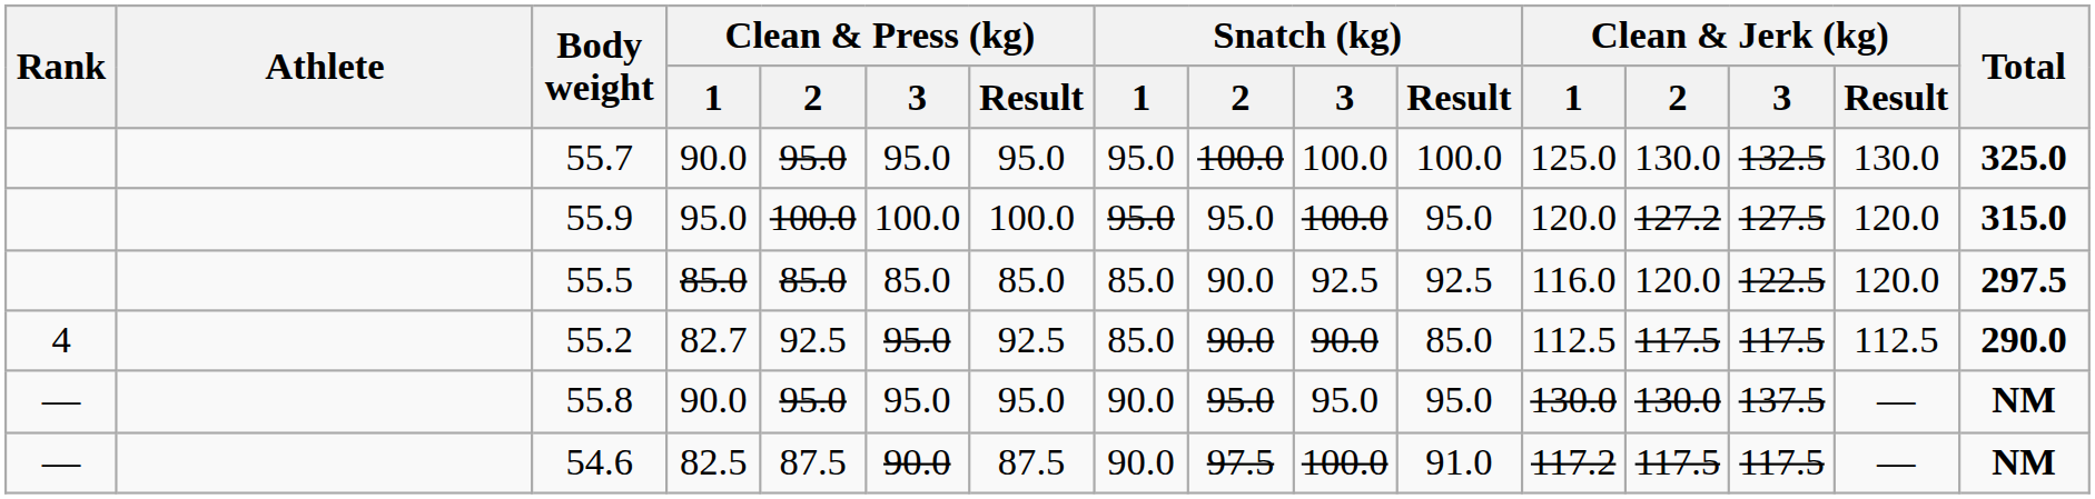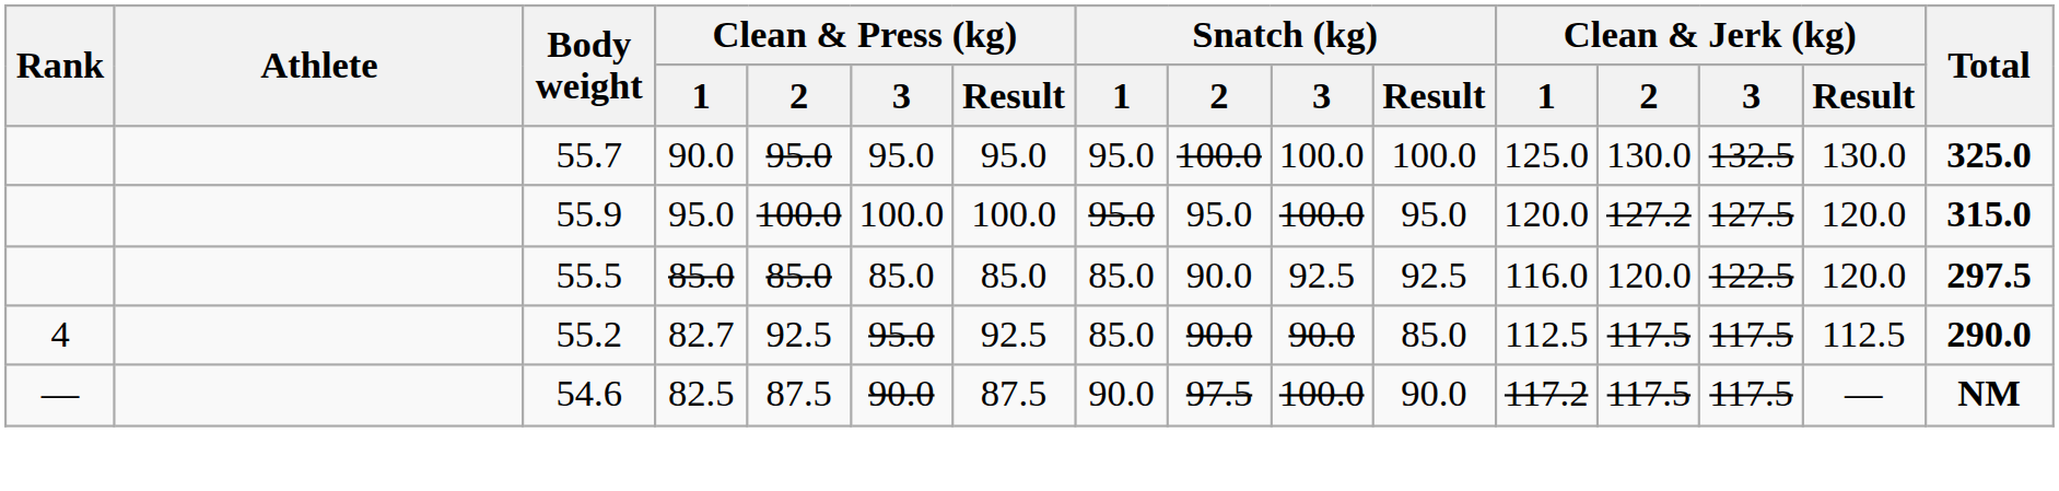- row: — | 55.8 | 90.0 | 95.0 | 95.0 | 95.0 | 90.0 | 95.0 | 95.0 | 95.0 | 130.0 | 130.0 | 137.5 | — | NM
54.6 | Snatch (kg) / Result: 91.0 -> 90.0
